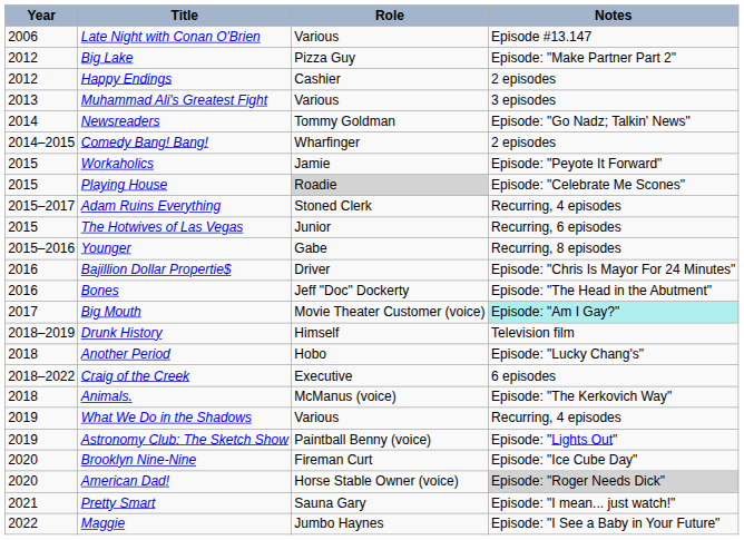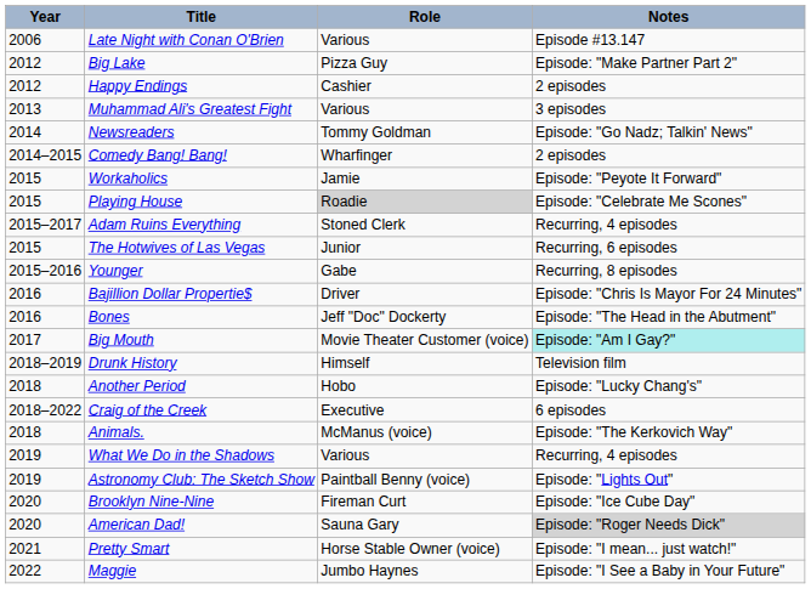American Dad! | Role: Horse Stable Owner (voice) -> Sauna Gary
Pretty Smart | Role: Sauna Gary -> Horse Stable Owner (voice)
